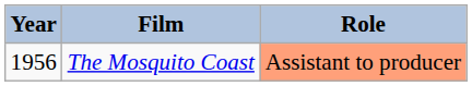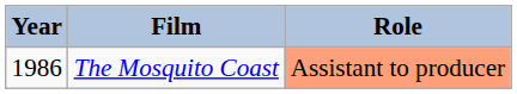The Mosquito Coast | Year: 1956 -> 1986
